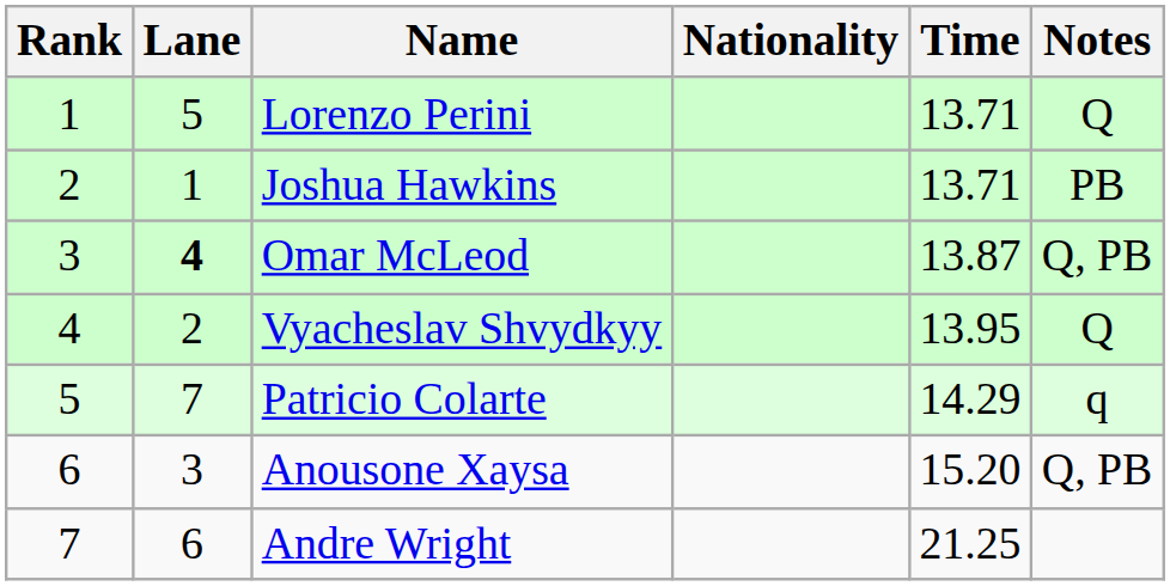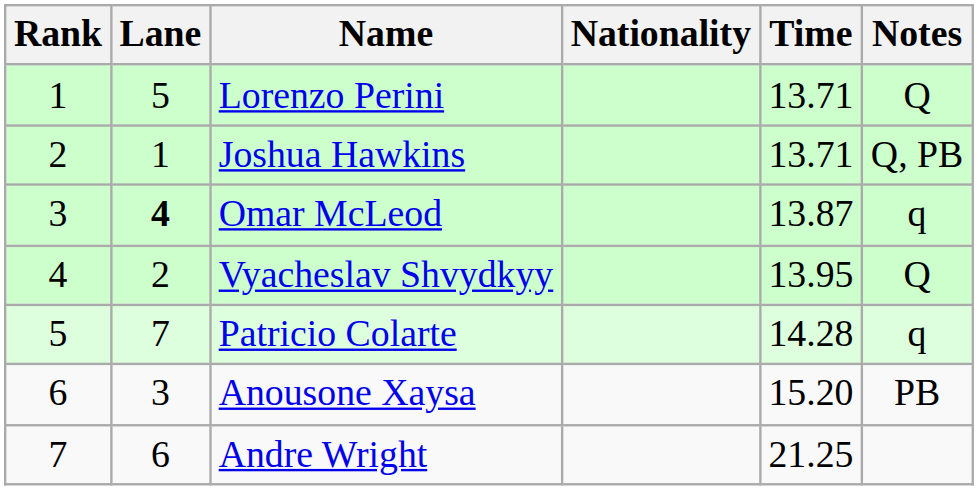Joshua Hawkins | Notes: PB -> Q, PB
Omar McLeod | Notes: Q, PB -> q
Patricio Colarte | Time: 14.29 -> 14.28
Anousone Xaysa | Notes: Q, PB -> PB
